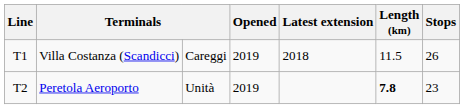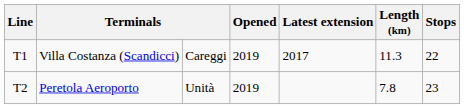Villa Costanza (Scandicci) | Latest extension: 2018 -> 2017
Villa Costanza (Scandicci) | Length (km): 11.5 -> 11.3
Villa Costanza (Scandicci) | Stops: 26 -> 22
Peretola Aeroporto | Length (km): bold -> normal
